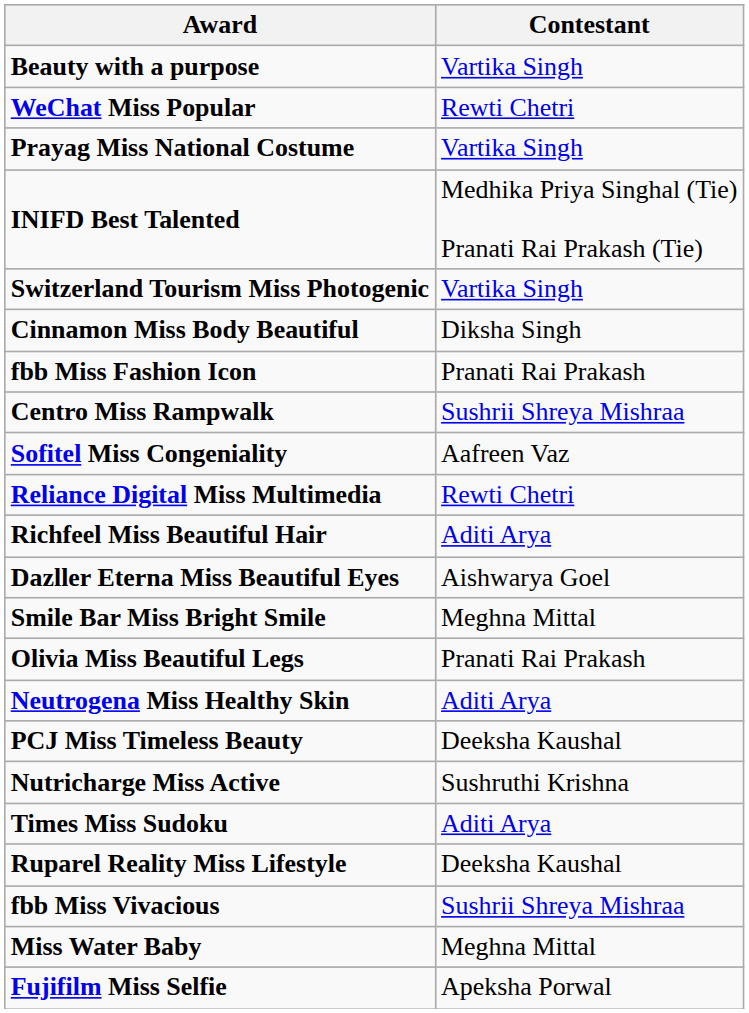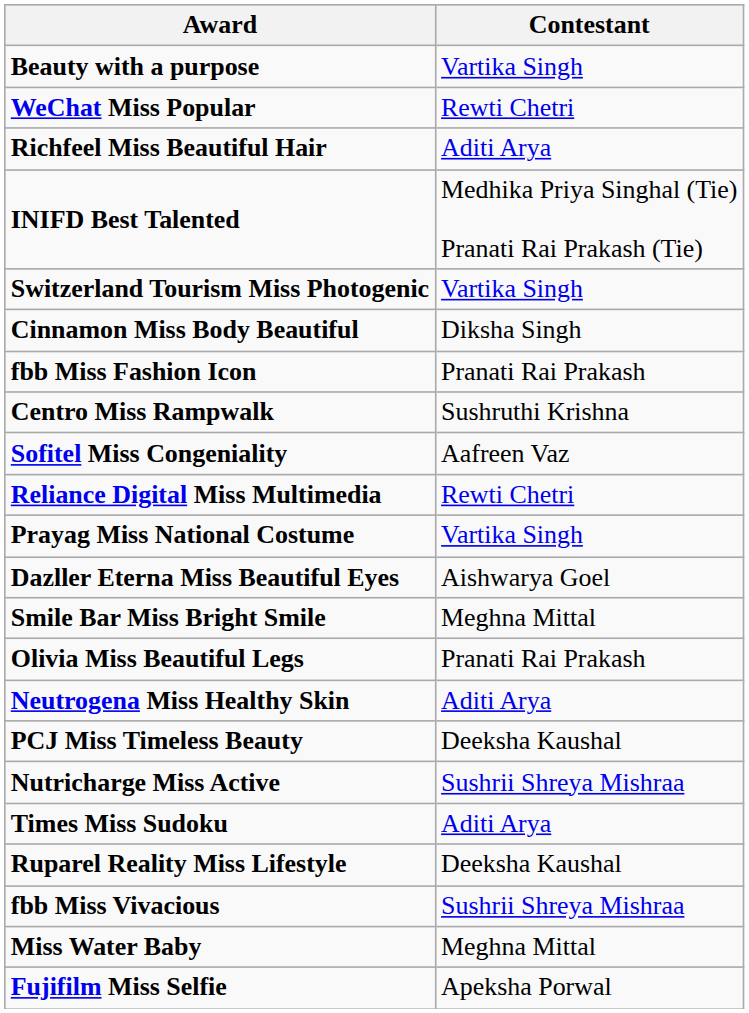rows swapped: Prayag Miss National Costume <-> Richfeel Miss Beautiful Hair
Centro Miss Rampwalk | Contestant: Sushrii Shreya Mishraa -> Sushruthi Krishna
Nutricharge Miss Active | Contestant: Sushruthi Krishna -> Sushrii Shreya Mishraa
